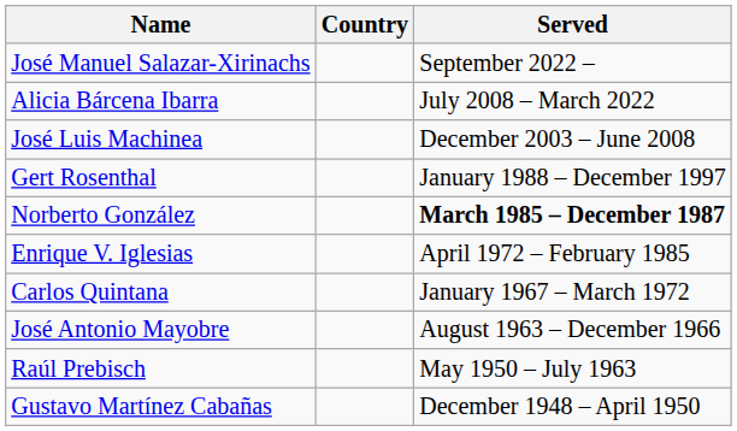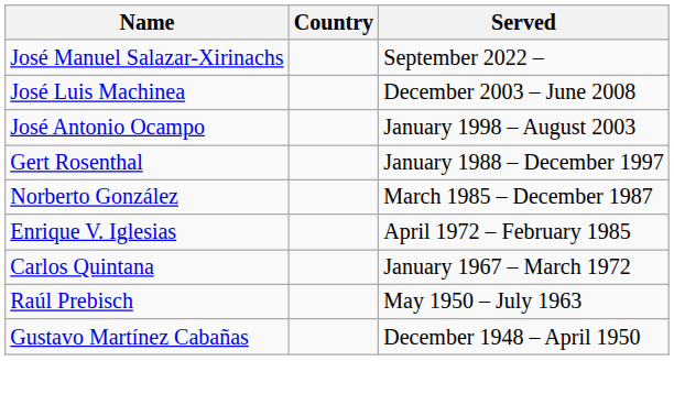- row: Alicia Bárcena Ibarra | July 2008 – March 2022
+ row: José Antonio Ocampo | January 1998 – August 2003
Norberto González | Served: bold -> normal
- row: José Antonio Mayobre | August 1963 – December 1966
